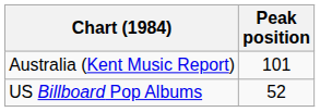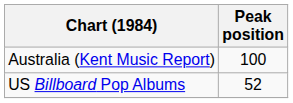Australia (Kent Music Report) | Peak position: 101 -> 100
